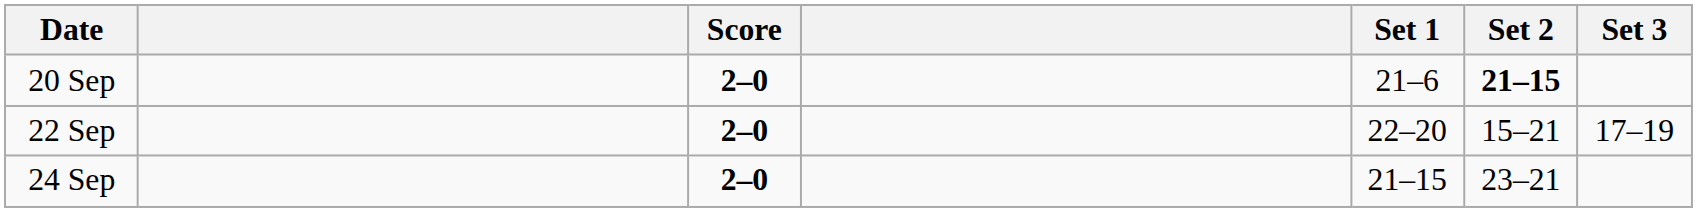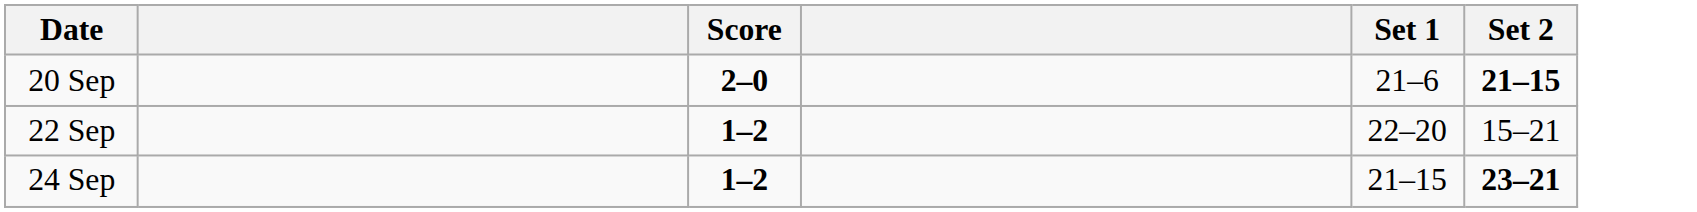- column: Set 3 | 17–19
22 Sep | Score: 2–0 -> 1–2
24 Sep | Score: 2–0 -> 1–2
24 Sep | Set 2: normal -> bold
